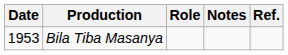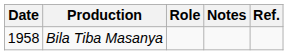Bila Tiba Masanya | Date: 1953 -> 1958
